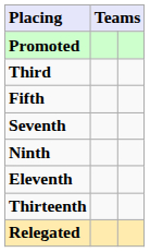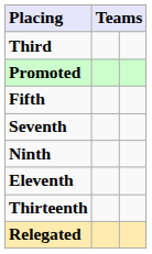rows swapped: Promoted <-> Third
